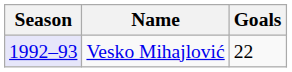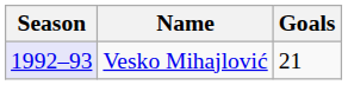Vesko Mihajlović | Goals: 22 -> 21
